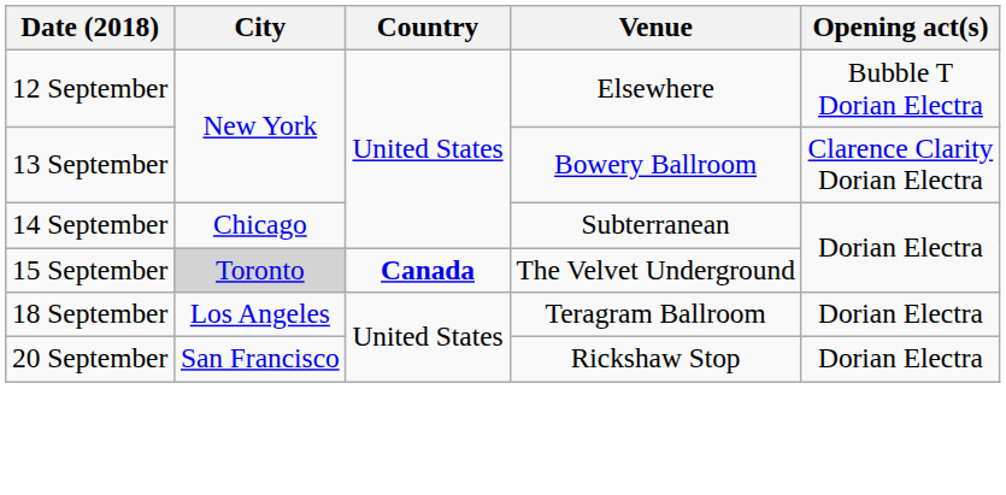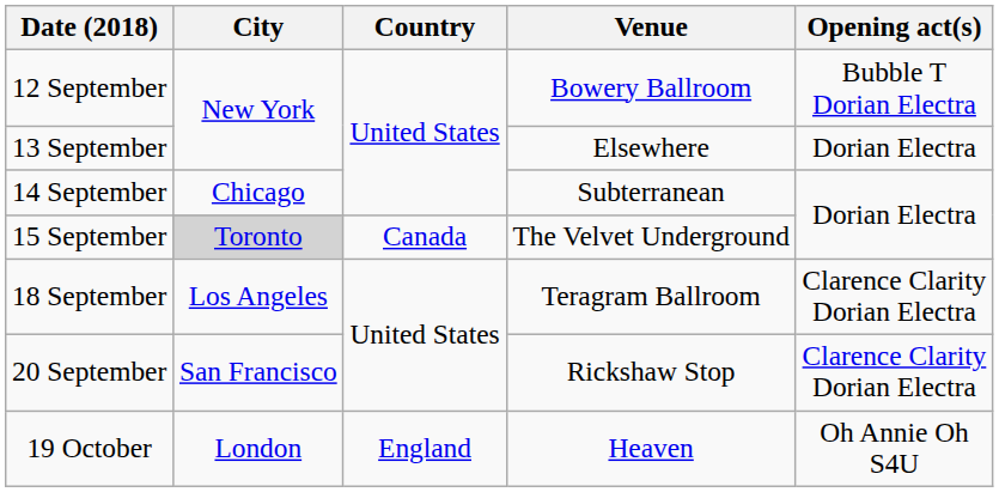12 September | Venue: Elsewhere -> Bowery Ballroom
13 September | Venue: Bowery Ballroom -> Elsewhere
13 September | Opening act(s): Clarence Clarity Dorian Electra -> Dorian Electra
15 September | Country: bold -> normal
18 September | Opening act(s): Dorian Electra -> Clarence Clarity Dorian Electra
20 September | Opening act(s): Dorian Electra -> Clarence Clarity Dorian Electra
+ row: 19 October | London | England | Heaven | Oh Annie Oh S4U
